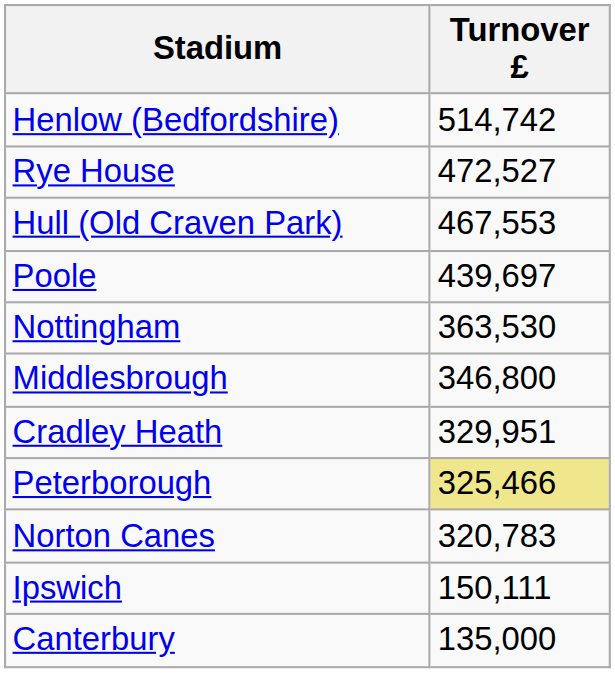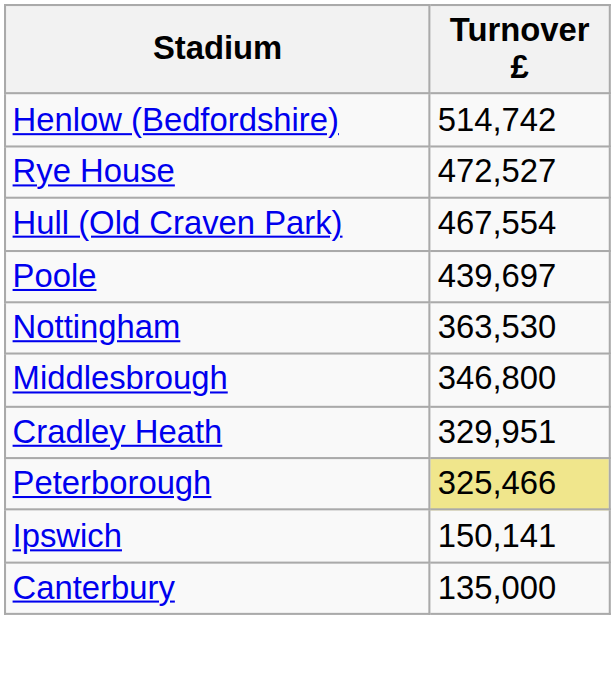Hull (Old Craven Park) | Turnover £: 467,553 -> 467,554
- row: Norton Canes | 320,783
Ipswich | Turnover £: 150,111 -> 150,141
